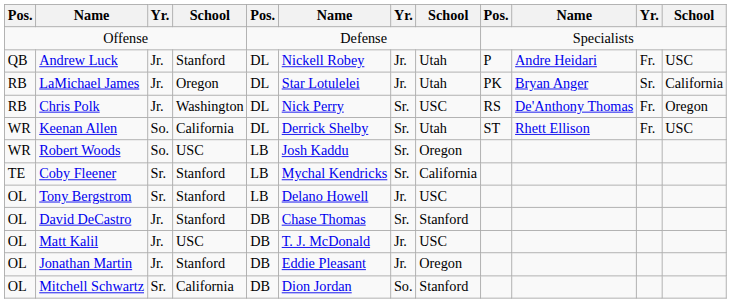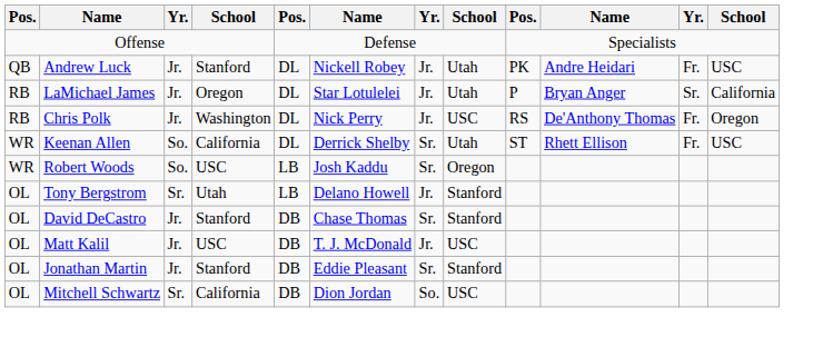Andrew Luck | column 9: P -> PK
LaMichael James | column 9: PK -> P
Chris Polk | column 7: Sr. -> Jr.
- row: TE | Coby Fleener | Sr. | Stanford | LB | Mychal Kendricks | Sr. | California
Tony Bergstrom | column 4: Stanford -> Utah
Tony Bergstrom | column 8: USC -> Stanford
Jonathan Martin | column 7: Jr. -> Sr.
Jonathan Martin | column 8: Oregon -> Stanford
Mitchell Schwartz | column 8: Stanford -> USC
